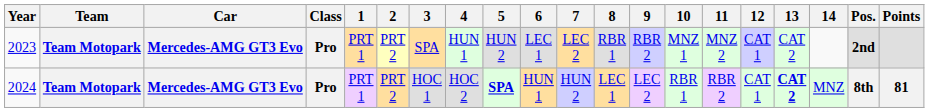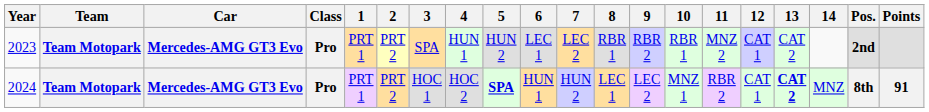2023 | 10: MNZ 1 -> RBR 1
2024 | 10: RBR 1 -> MNZ 1
2024 | Points: 81 -> 91
